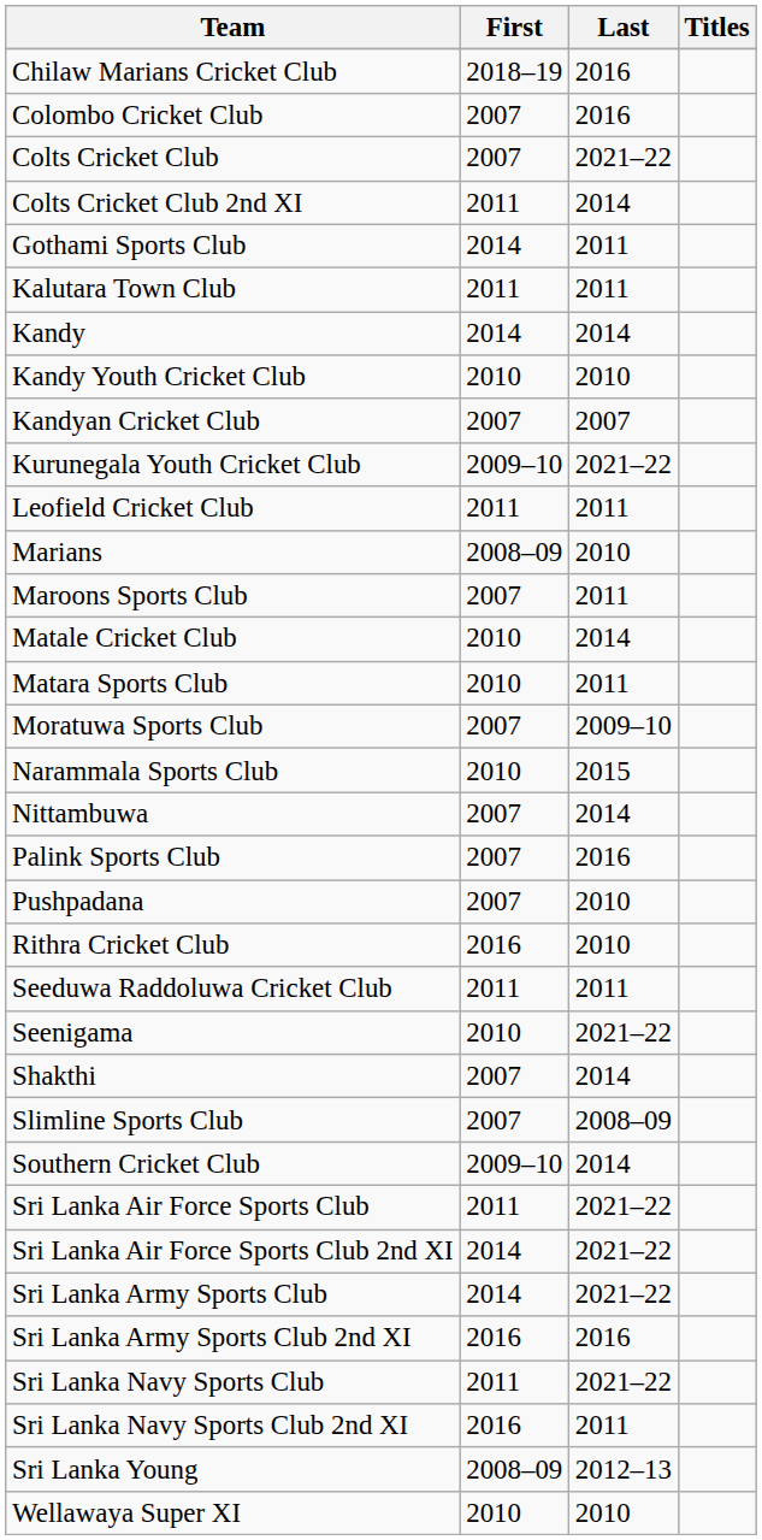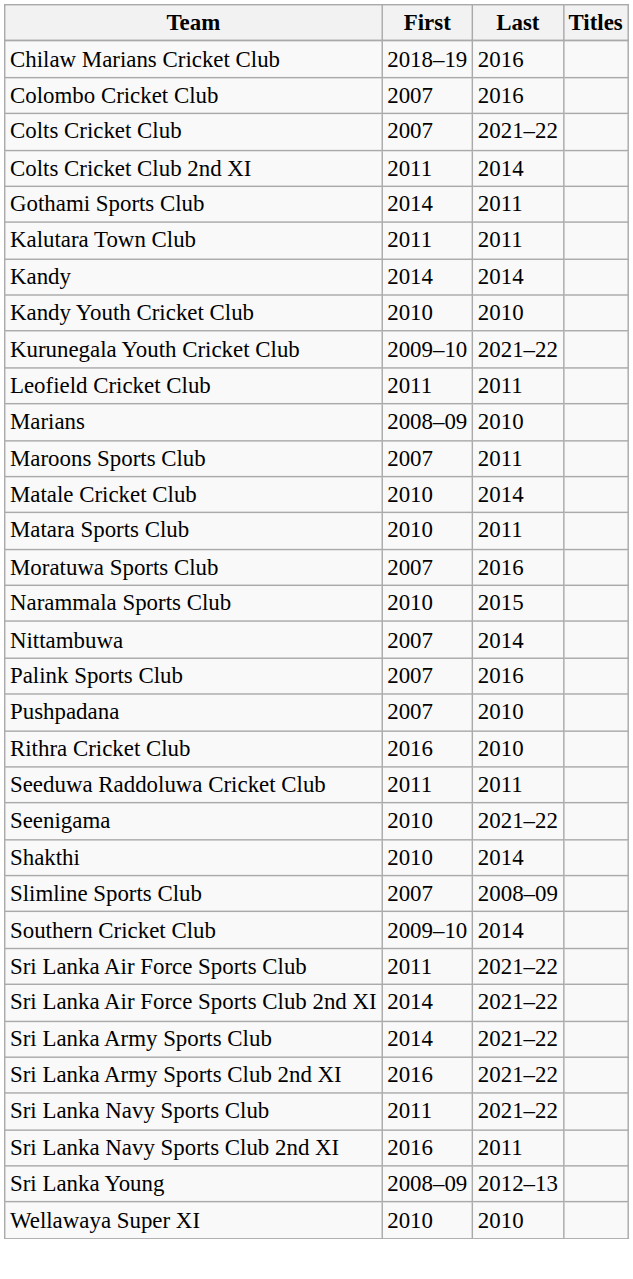- row: Kandyan Cricket Club | 2007 | 2007
Moratuwa Sports Club | Last: 2009–10 -> 2016
Shakthi | First: 2007 -> 2010
Sri Lanka Army Sports Club 2nd XI | Last: 2016 -> 2021–22
